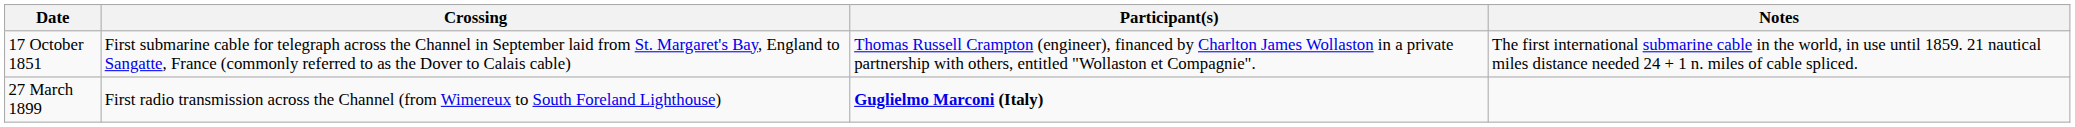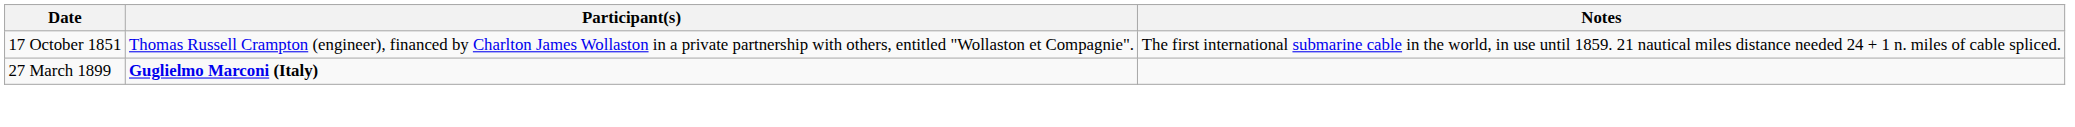- column: Crossing | First submarine cable for telegraph across the Channel in September laid from St. Margaret's Bay, England to Sangatte, France (commonly referred to as the Dover to Calais cable) | First radio transmission across the Channel (from Wimereux to South Foreland Lighthouse)
